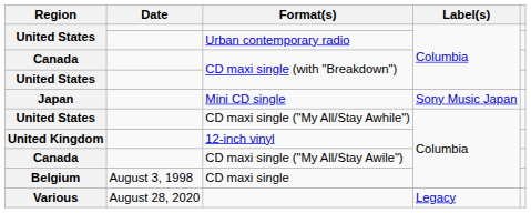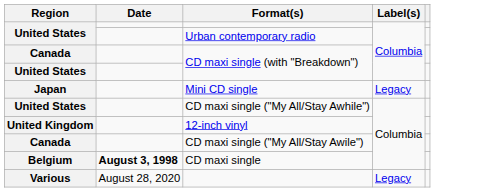Mini CD single | Label(s): Sony Music Japan -> Legacy
CD maxi single | Date: normal -> bold
